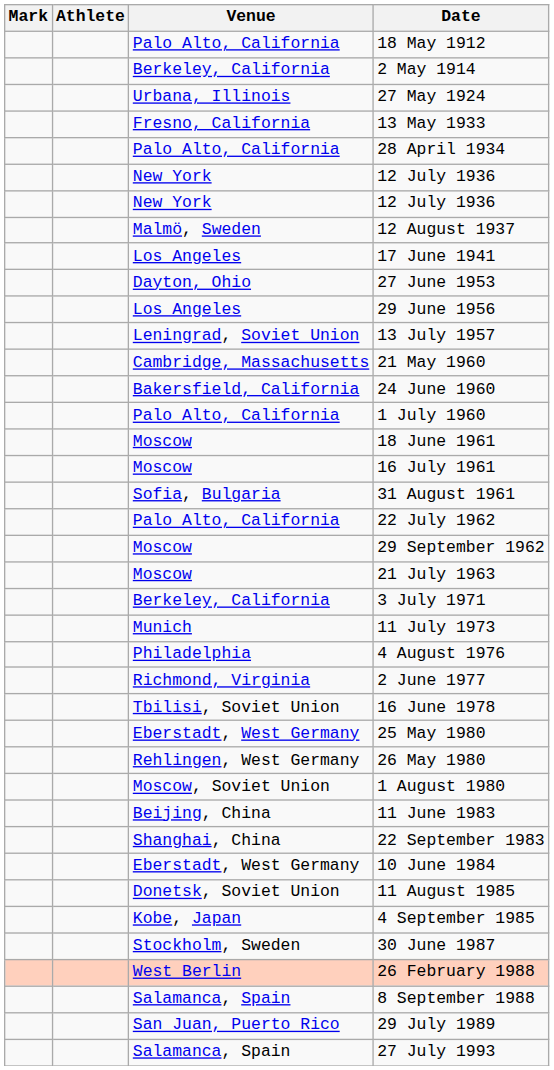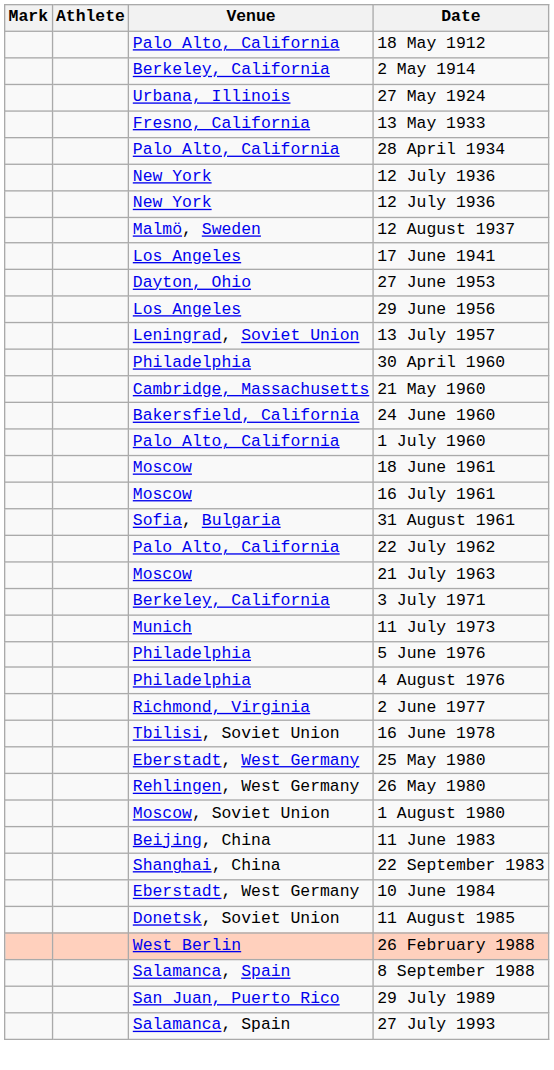+ row: Philadelphia | 30 April 1960
- row: Moscow | 29 September 1962
+ row: Philadelphia | 5 June 1976
- row: Kobe, Japan | 4 September 1985
- row: Stockholm, Sweden | 30 June 1987
